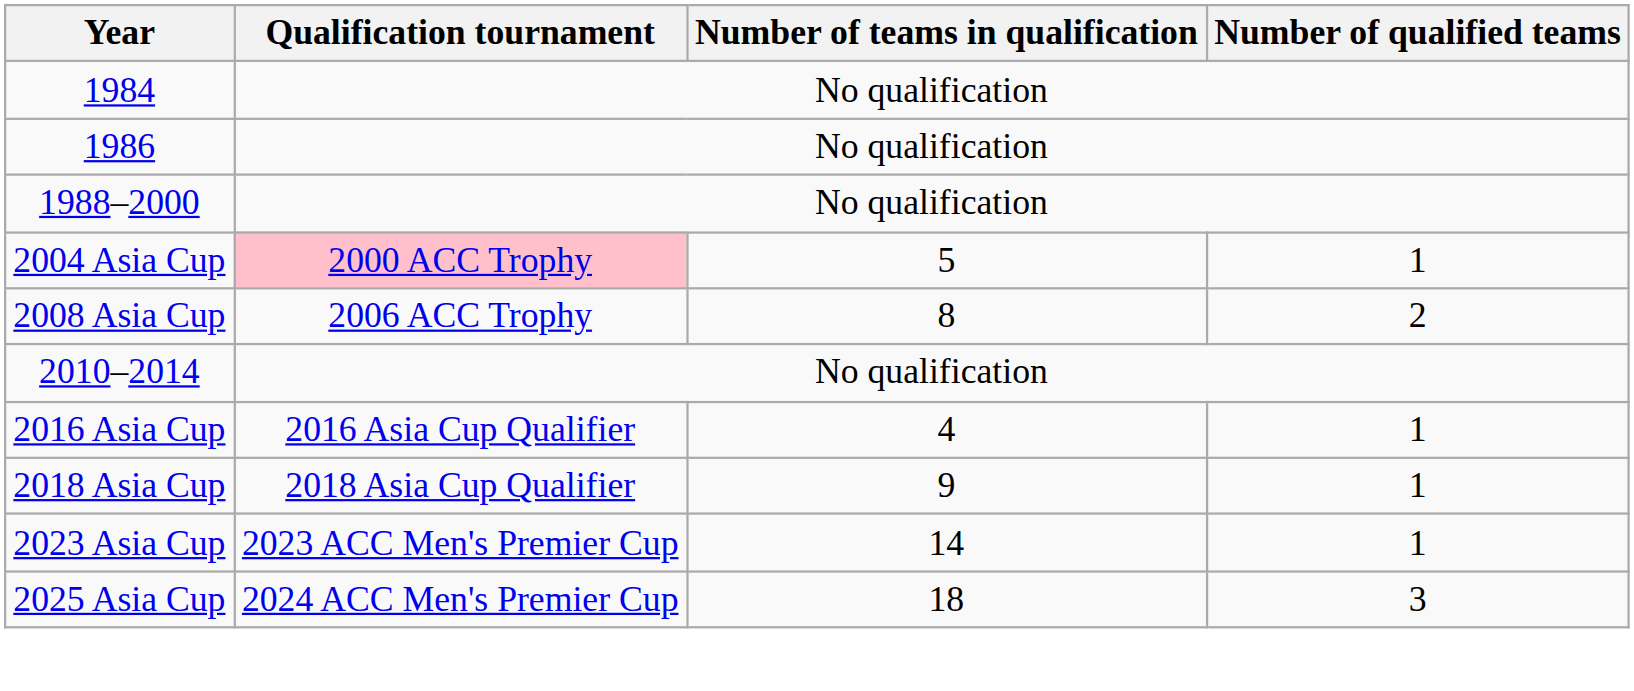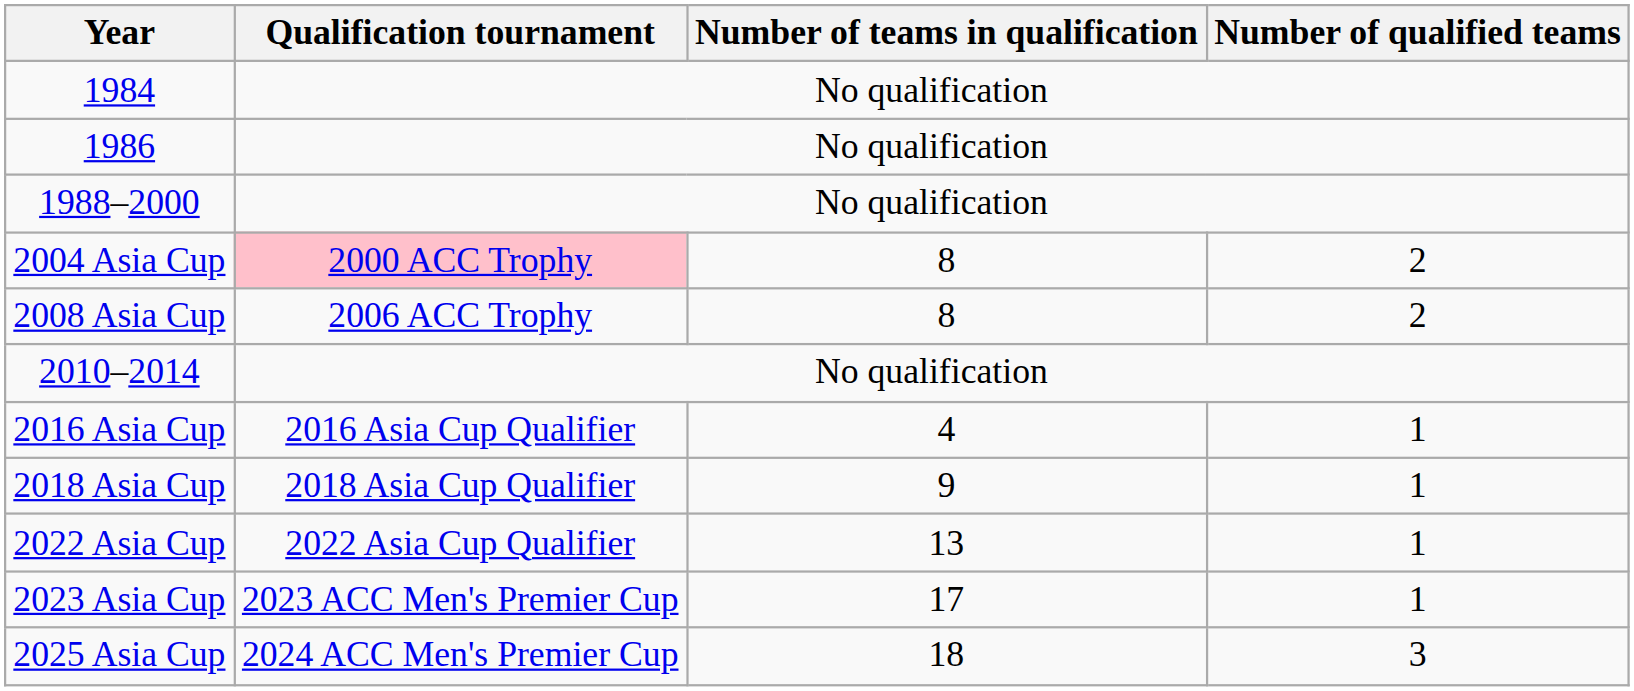2004 Asia Cup | Number of teams in qualification: 5 -> 8
2004 Asia Cup | Number of qualified teams: 1 -> 2
+ row: 2022 Asia Cup | 2022 Asia Cup Qualifier | 13 | 1
2023 Asia Cup | Number of teams in qualification: 14 -> 17
